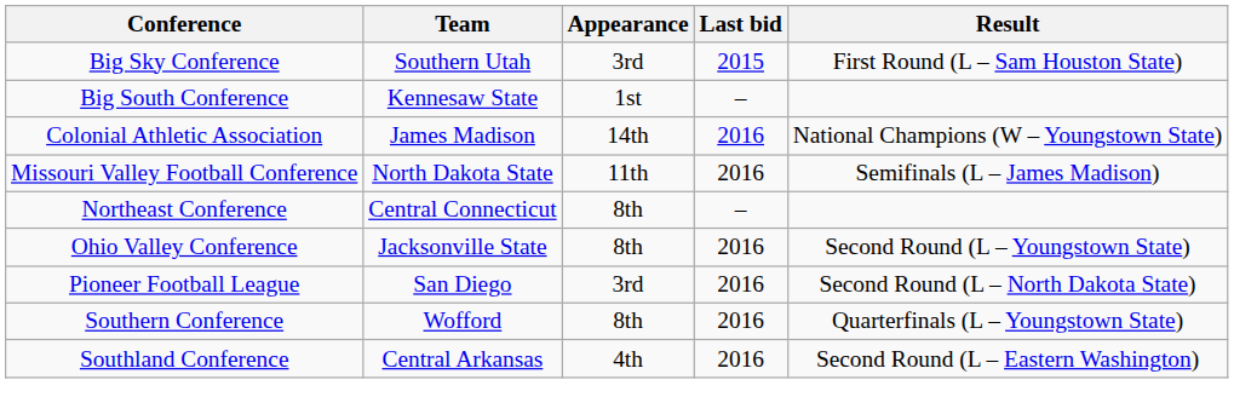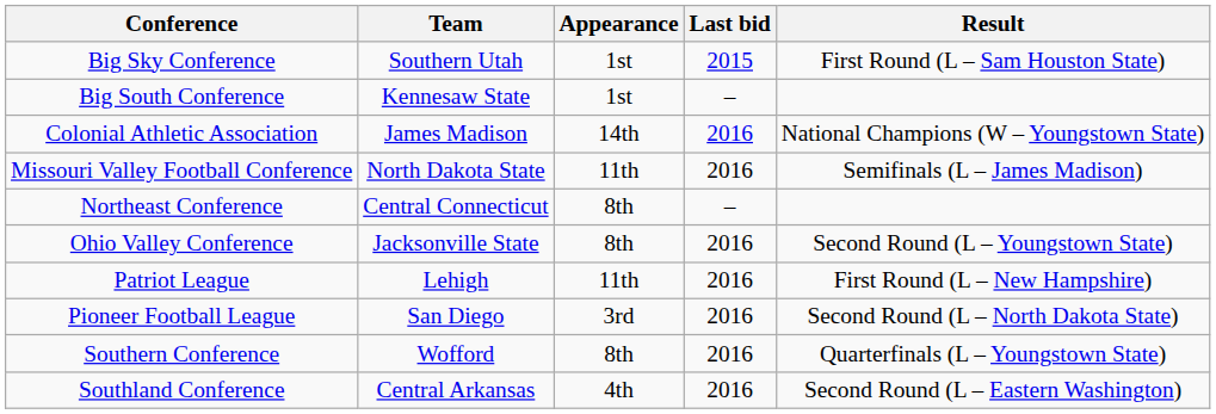Big Sky Conference | Appearance: 3rd -> 1st
+ row: Patriot League | Lehigh | 11th | 2016 | First Round (L – New Hampshire)
